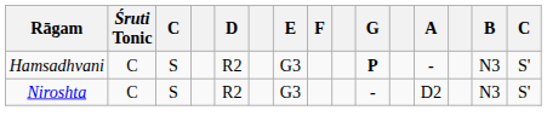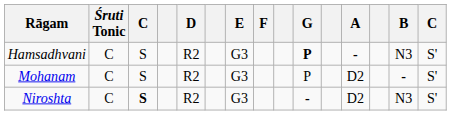+ row: Mohanam | C | S | R2 | G3 | P | D2 | - | S'
Niroshta | column 3: normal -> bold
